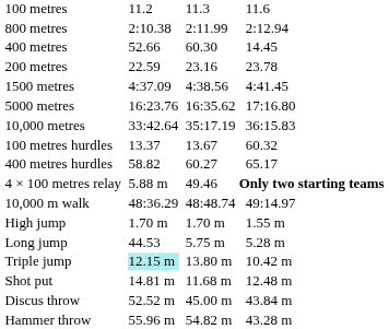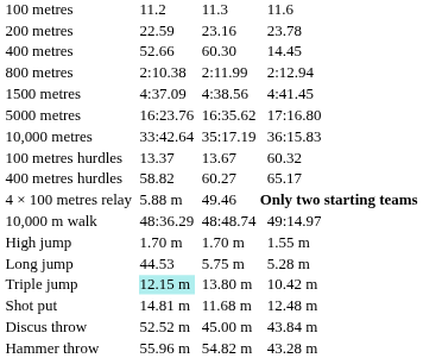rows swapped: 200 metres <-> 800 metres
